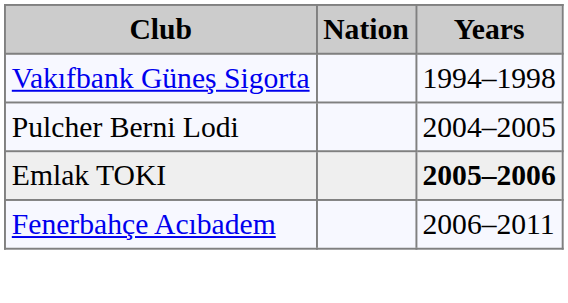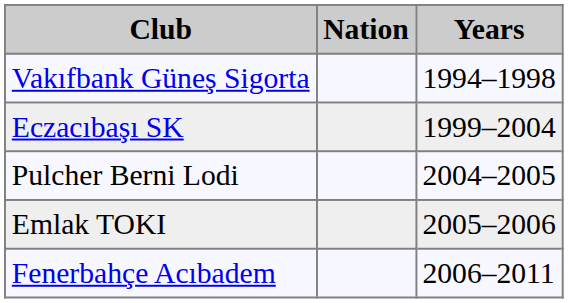+ row: Eczacıbaşı SK | 1999–2004
Emlak TOKI | Years: bold -> normal
